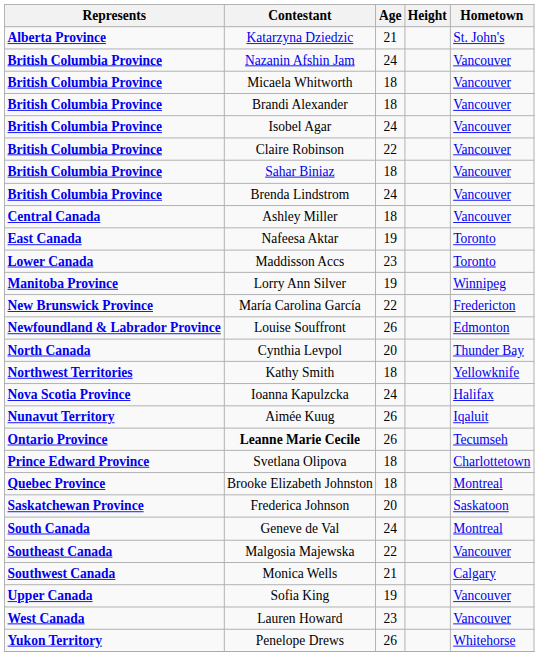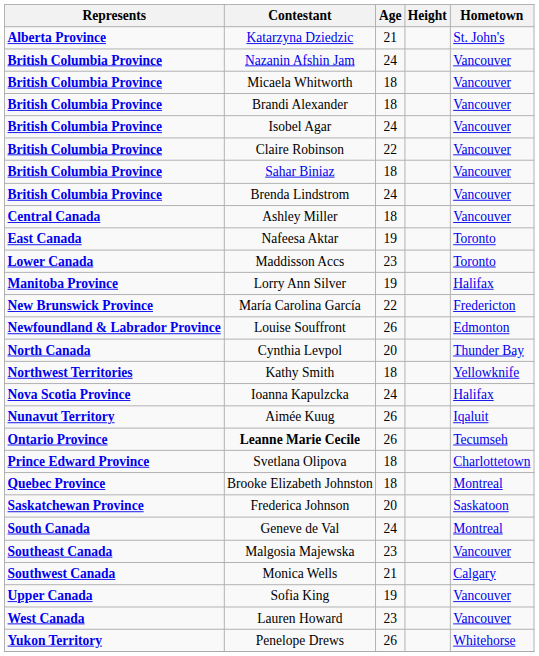Lorry Ann Silver | Hometown: Winnipeg -> Halifax
Malgosia Majewska | Age: 22 -> 23
